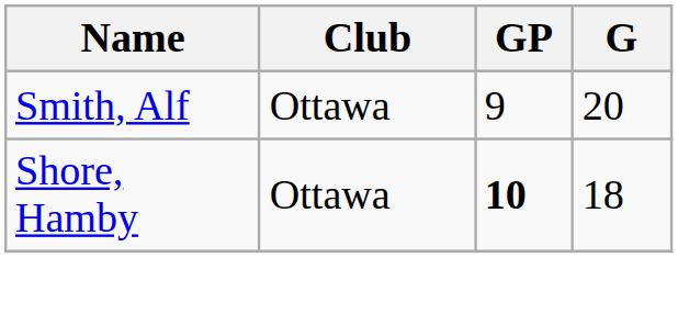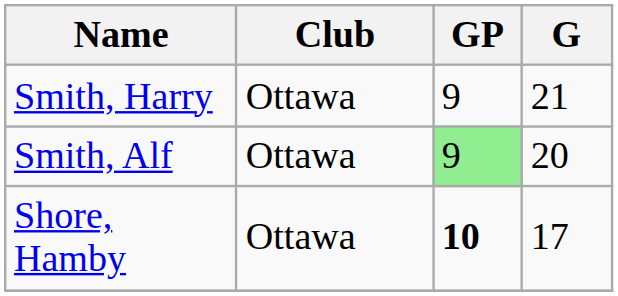+ row: Smith, Harry | Ottawa | 9 | 21
Smith, Alf | GP: no background -> lightgreen background
Shore, Hamby | G: 18 -> 17
